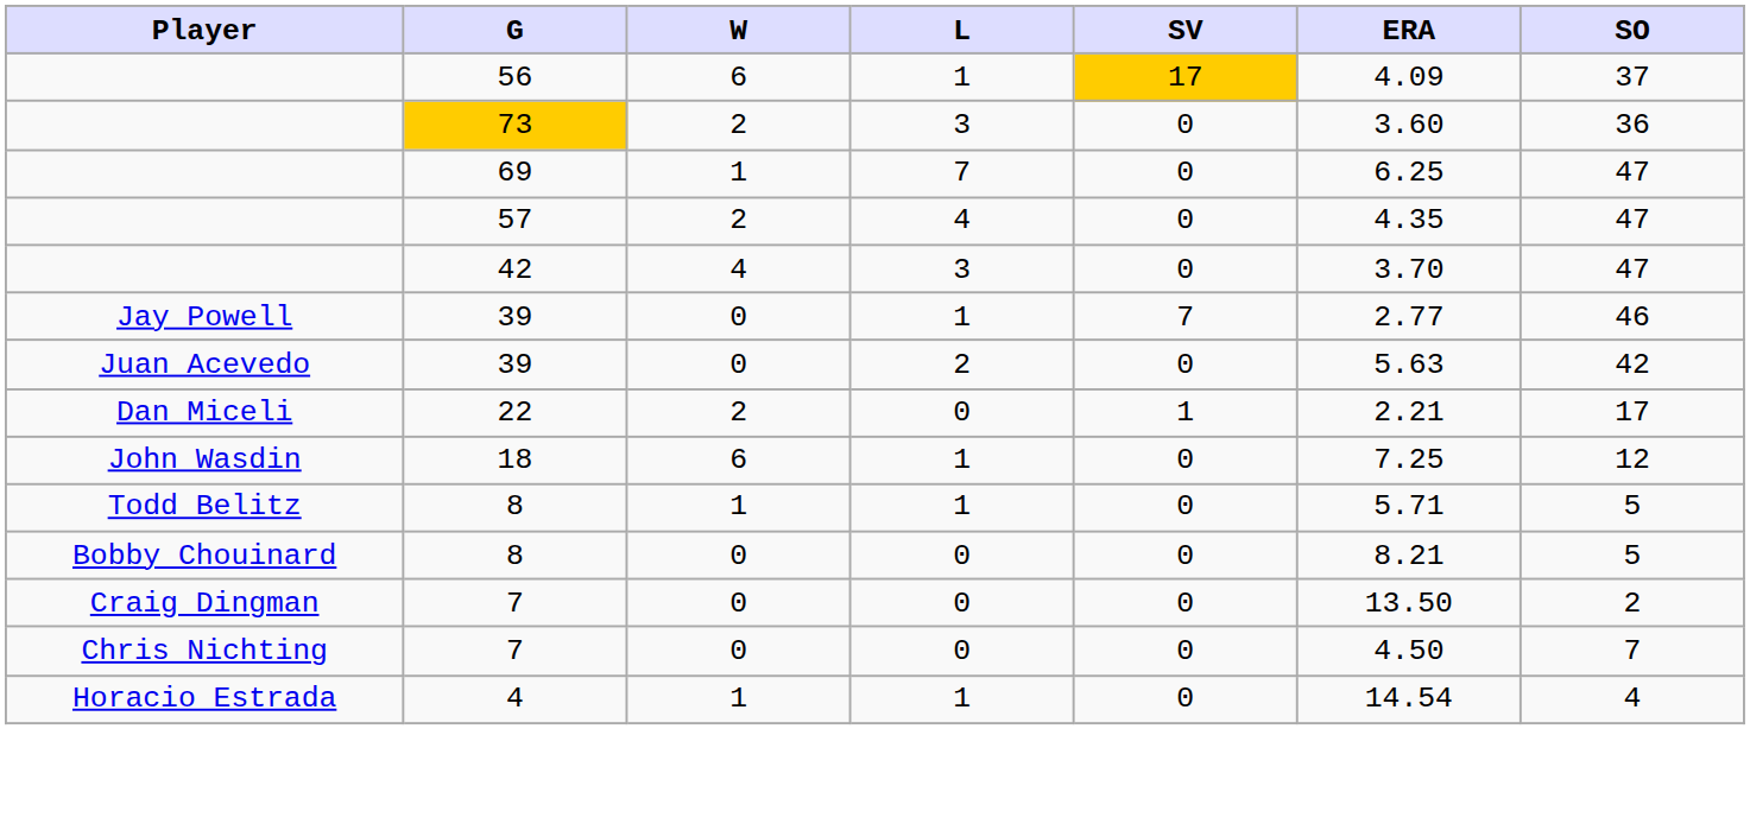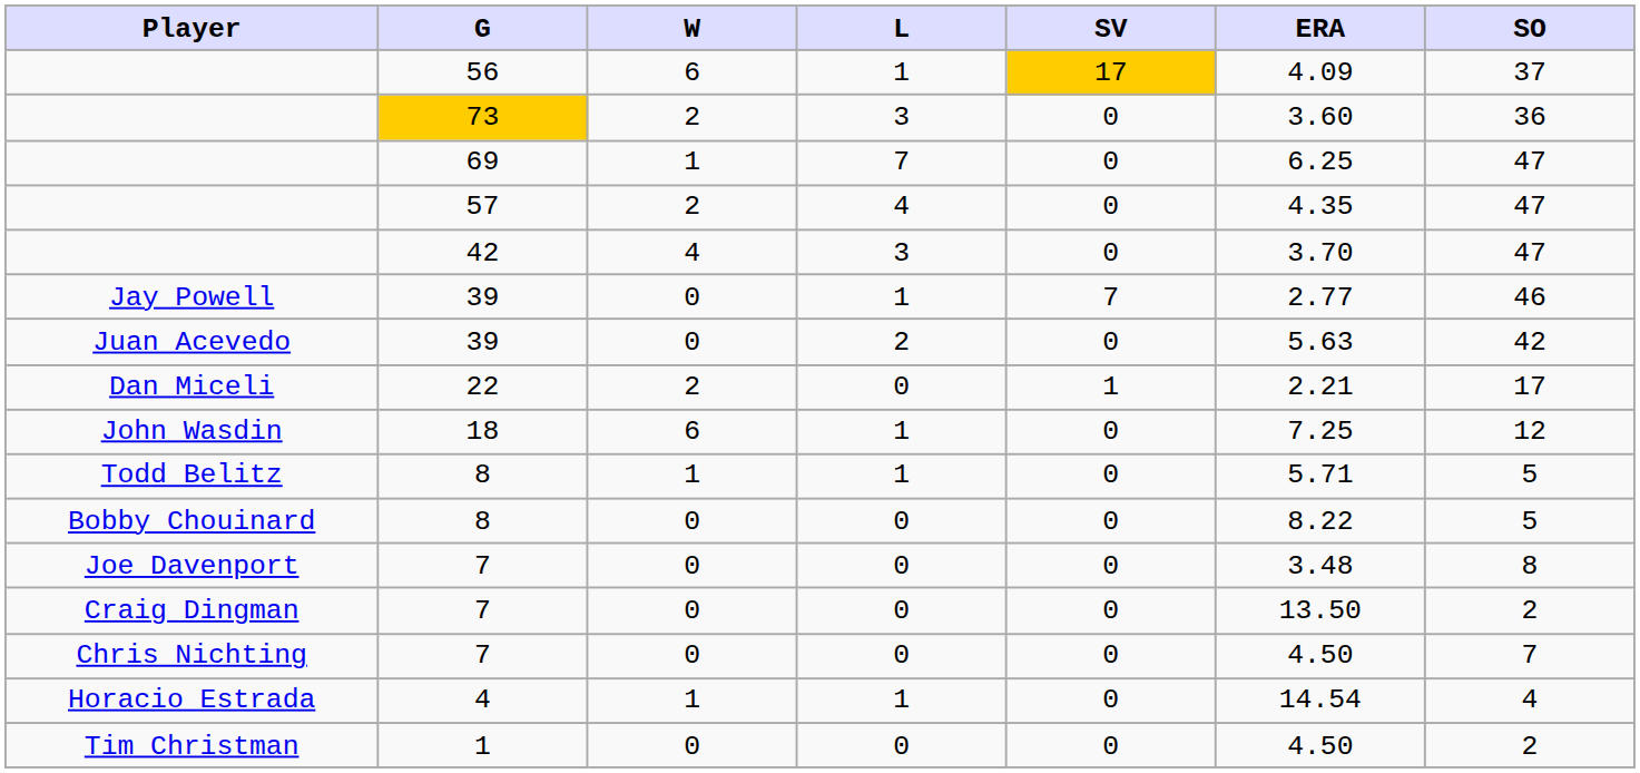Bobby Chouinard | ERA: 8.21 -> 8.22
+ row: Joe Davenport | 7 | 0 | 0 | 0 | 3.48 | 8
+ row: Tim Christman | 1 | 0 | 0 | 0 | 4.50 | 2
